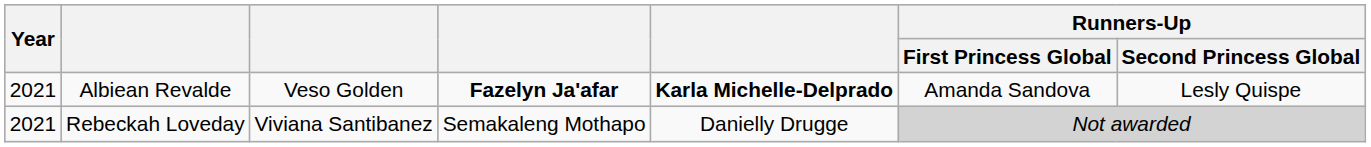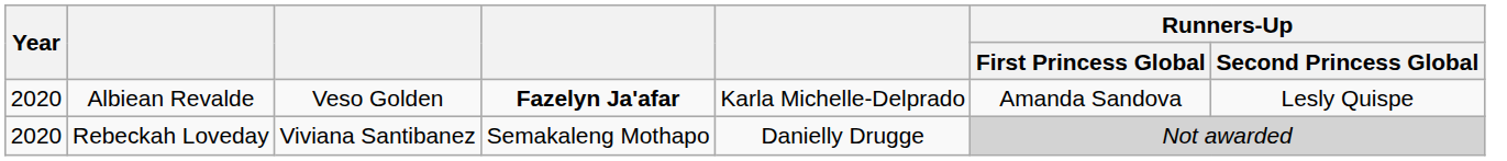Albiean Revalde | Year: 2021 -> 2020
Albiean Revalde | column 5: bold -> normal
Rebeckah Loveday | Year: 2021 -> 2020
